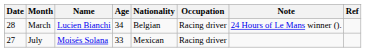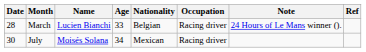March | Age: 34 -> 33
July | Date: 27 -> 30
July | Age: 33 -> 34
